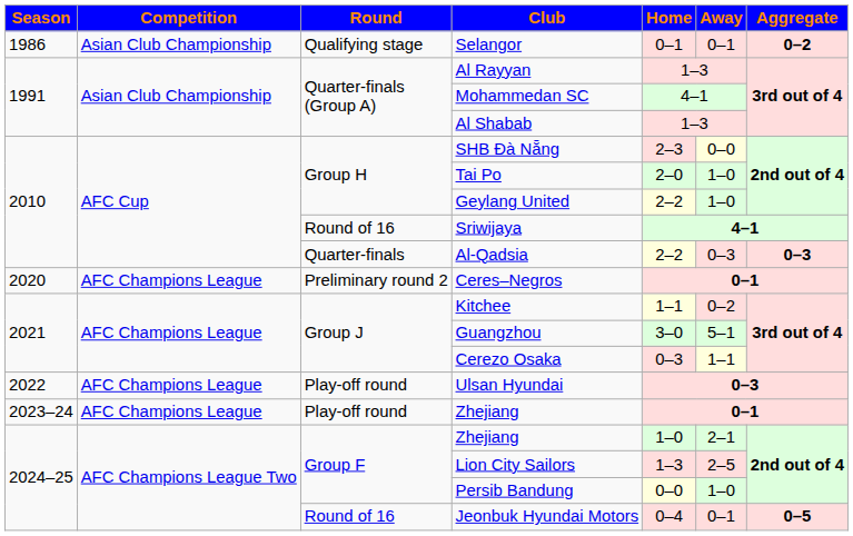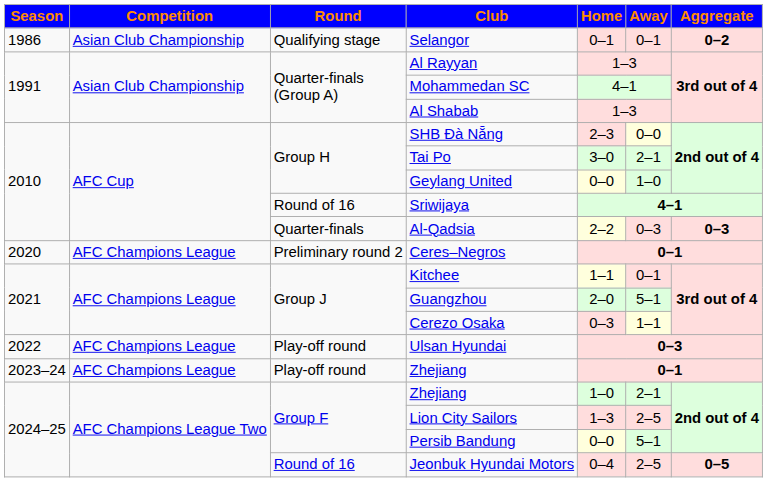Tai Po | Home: 2–0 -> 3–0
Tai Po | Away: 1–0 -> 2–1
Geylang United | Home: 2–2 -> 0–0
Kitchee | Away: 0–2 -> 0–1
Guangzhou | Home: 3–0 -> 2–0
Persib Bandung | Away: 1–0 -> 5–1
Jeonbuk Hyundai Motors | Away: 0–1 -> 2–5
